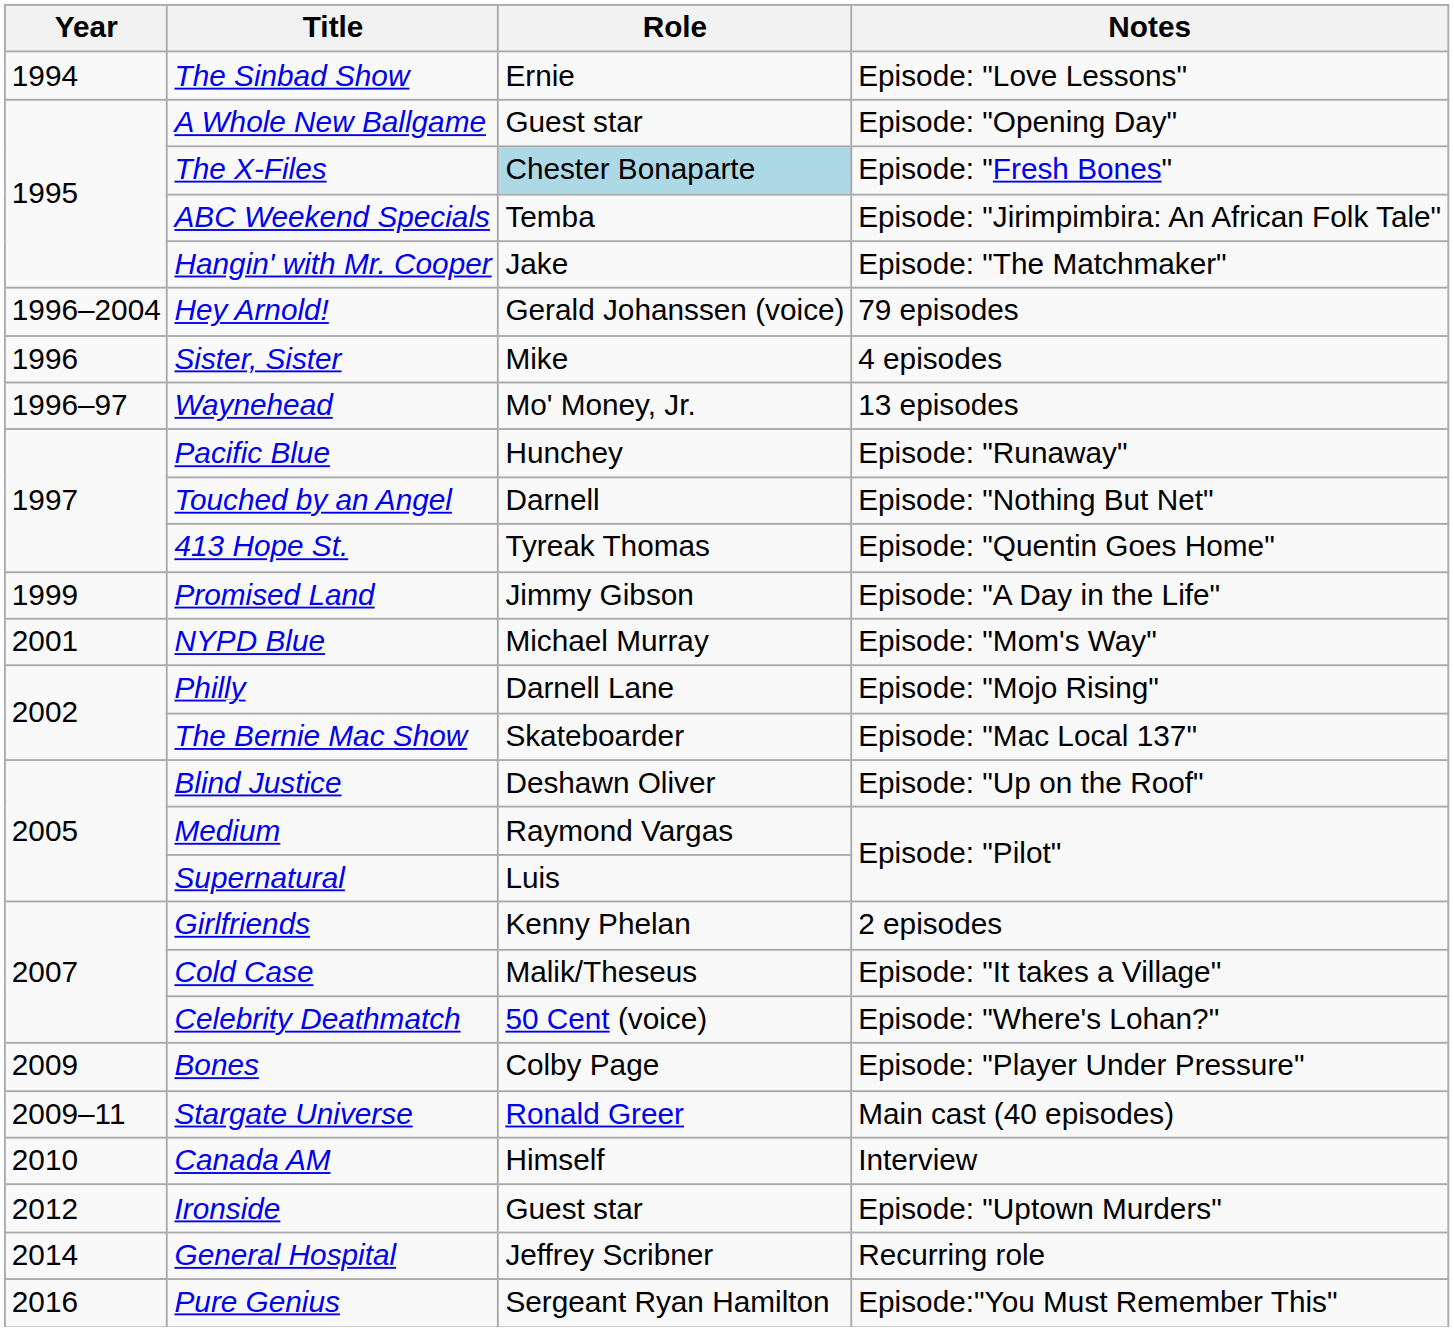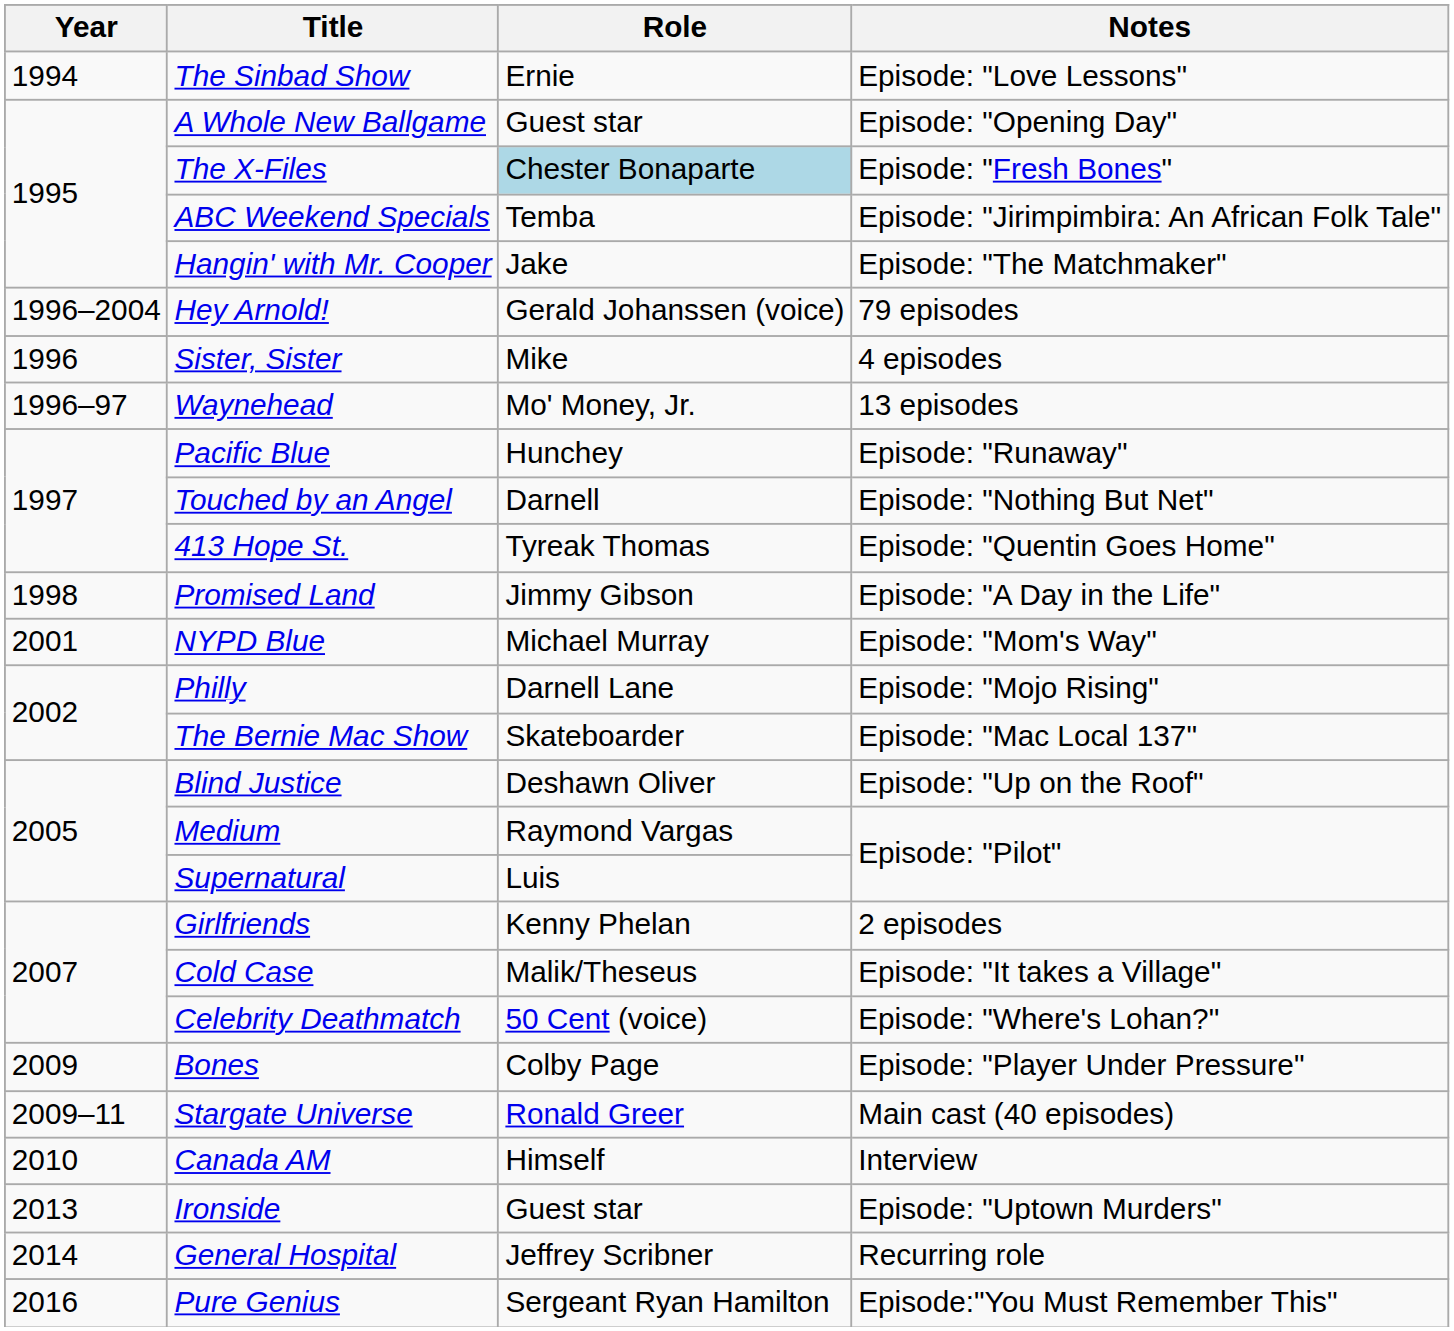Promised Land | Year: 1999 -> 1998
Ironside | Year: 2012 -> 2013
